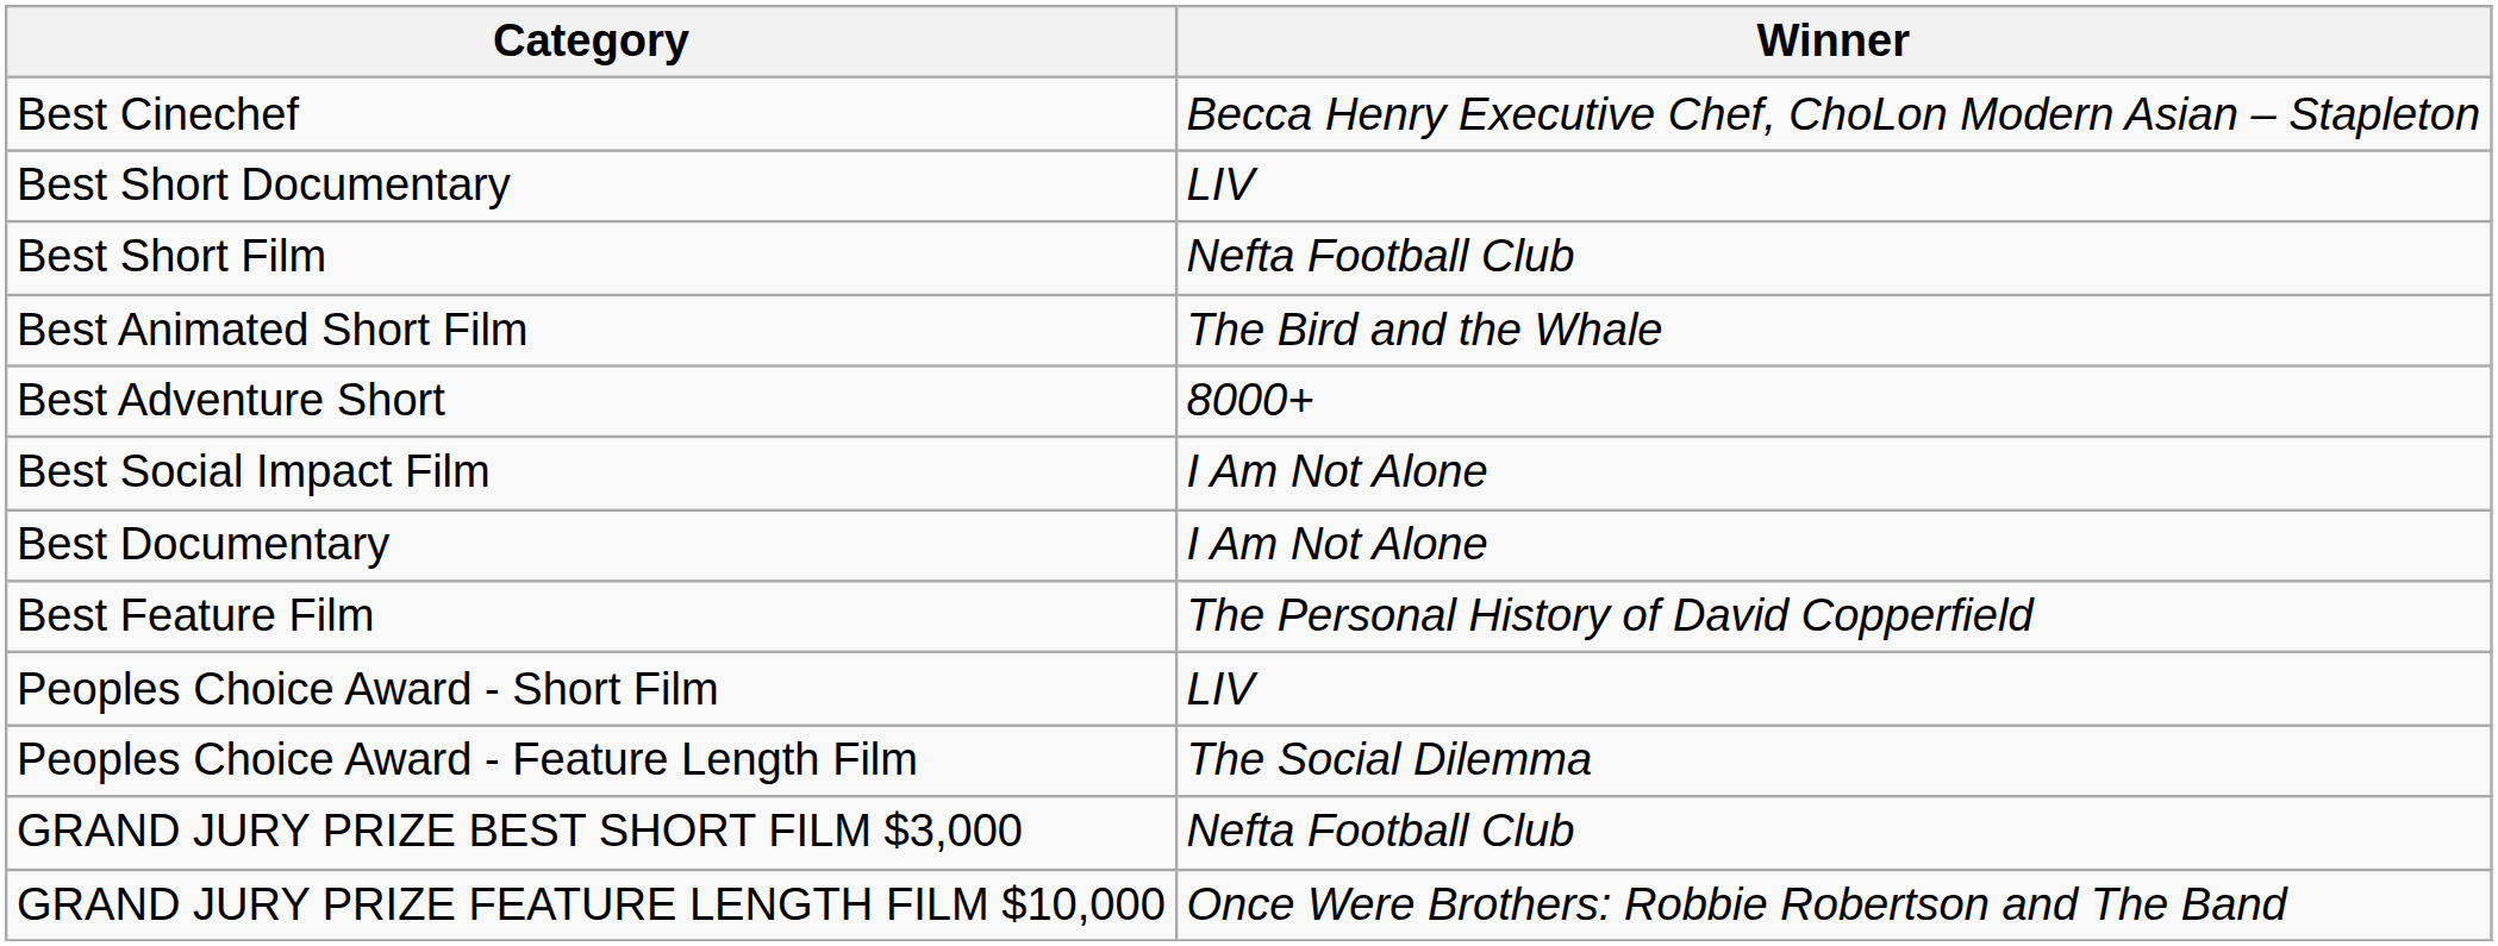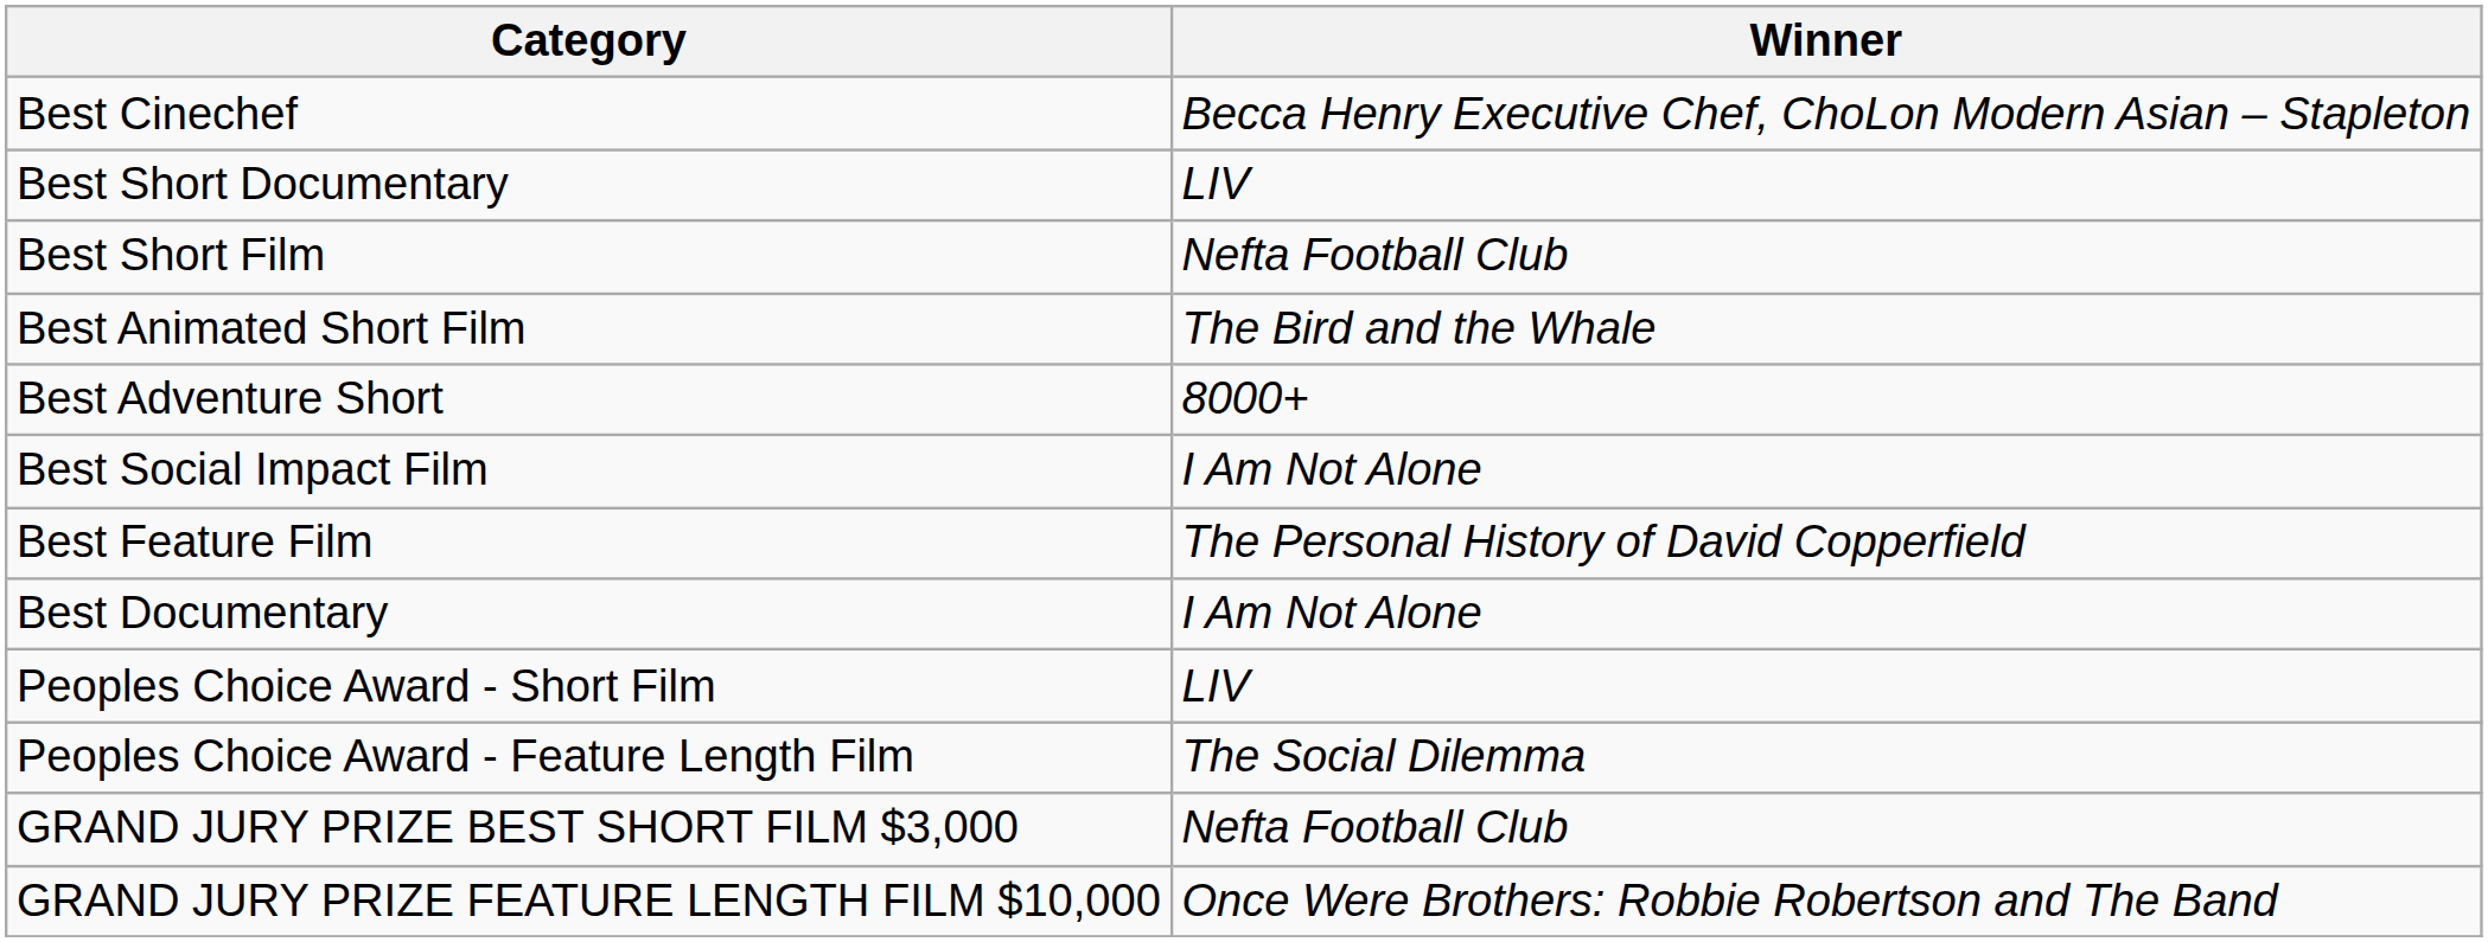rows swapped: Best Documentary <-> Best Feature Film
